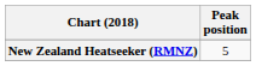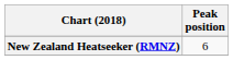New Zealand Heatseeker (RMNZ) | Peak position: 5 -> 6
